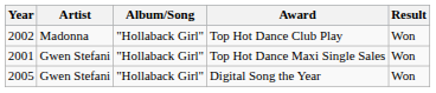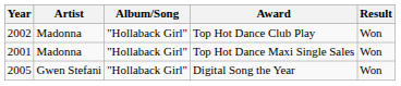Top Hot Dance Maxi Single Sales | Artist: Gwen Stefani -> Madonna
